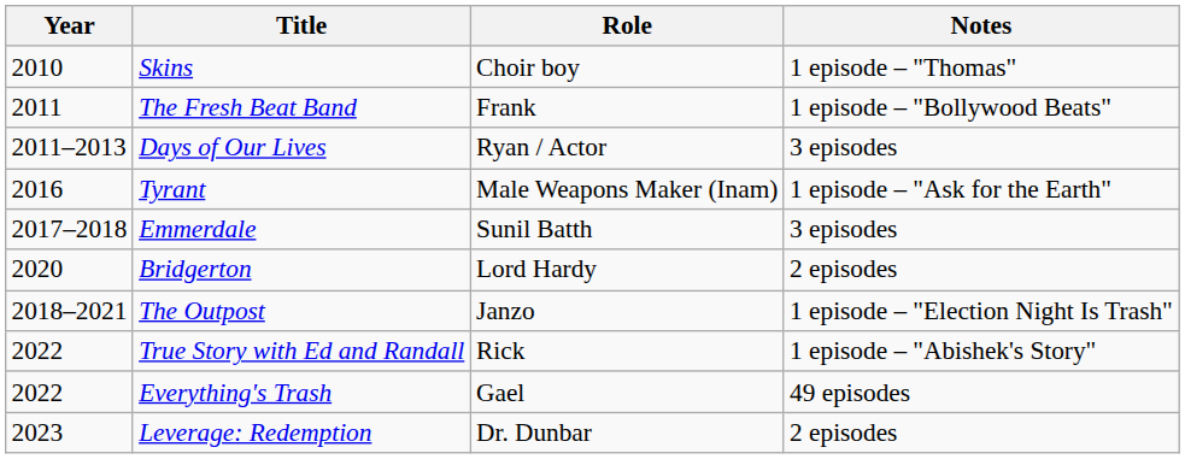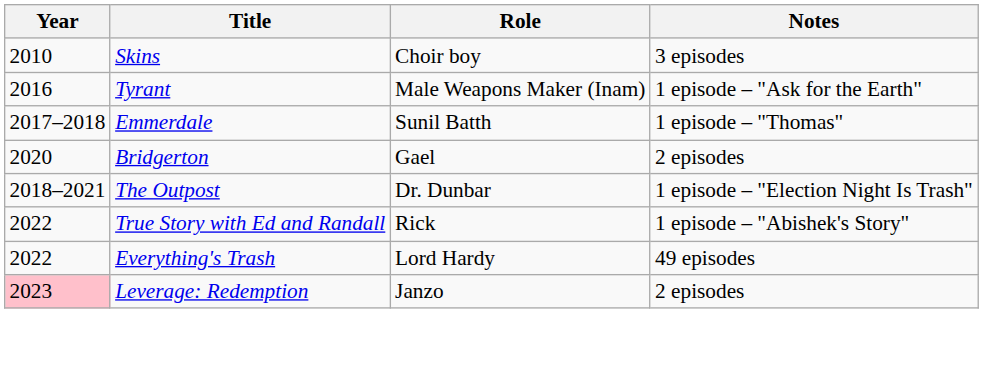Skins | Notes: 1 episode – "Thomas" -> 3 episodes
- row: 2011 | The Fresh Beat Band | Frank | 1 episode – "Bollywood Beats"
- row: 2011–2013 | Days of Our Lives | Ryan / Actor | 3 episodes
Emmerdale | Notes: 3 episodes -> 1 episode – "Thomas"
Bridgerton | Role: Lord Hardy -> Gael
The Outpost | Role: Janzo -> Dr. Dunbar
Everything's Trash | Role: Gael -> Lord Hardy
Leverage: Redemption | Year: no background -> pink background
Leverage: Redemption | Role: Dr. Dunbar -> Janzo
